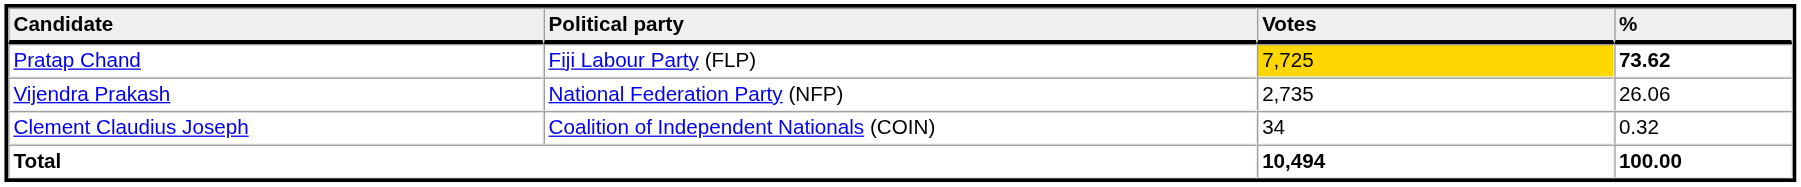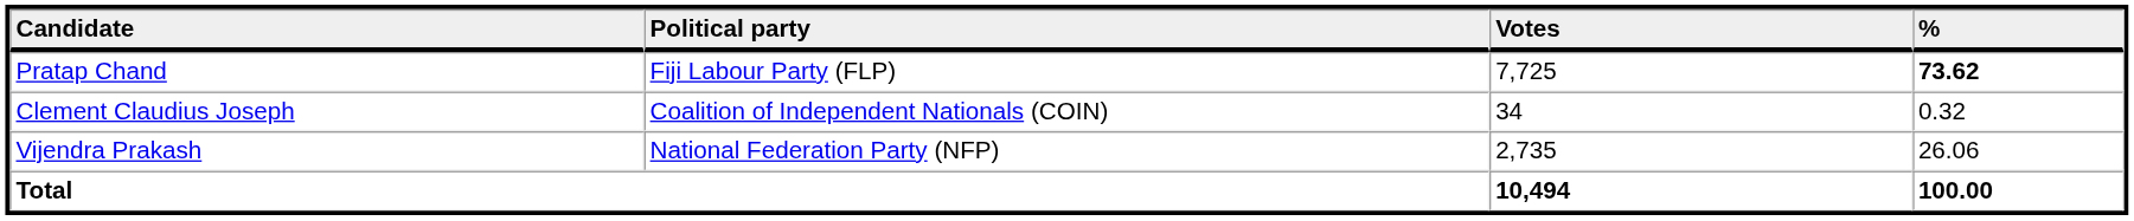Pratap Chand | Votes: gold background -> no background
rows swapped: Vijendra Prakash <-> Clement Claudius Joseph
